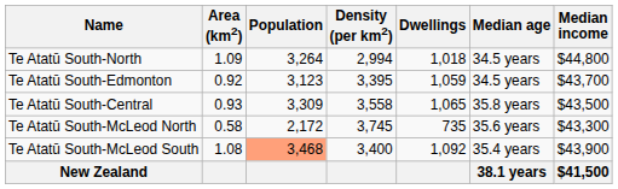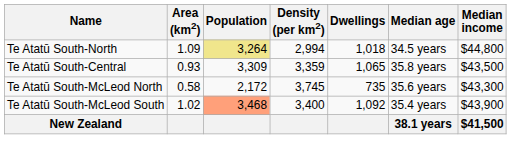Te Atatū South-North | Population: no background -> khaki background
- row: Te Atatū South-Edmonton | 0.92 | 3,123 | 3,395 | 1,059 | 34.5 years | $43,700
Te Atatū South-Central | Density (per km2): 3,558 -> 3,359
Te Atatū South-McLeod South | Area (km2): 1.08 -> 1.02
